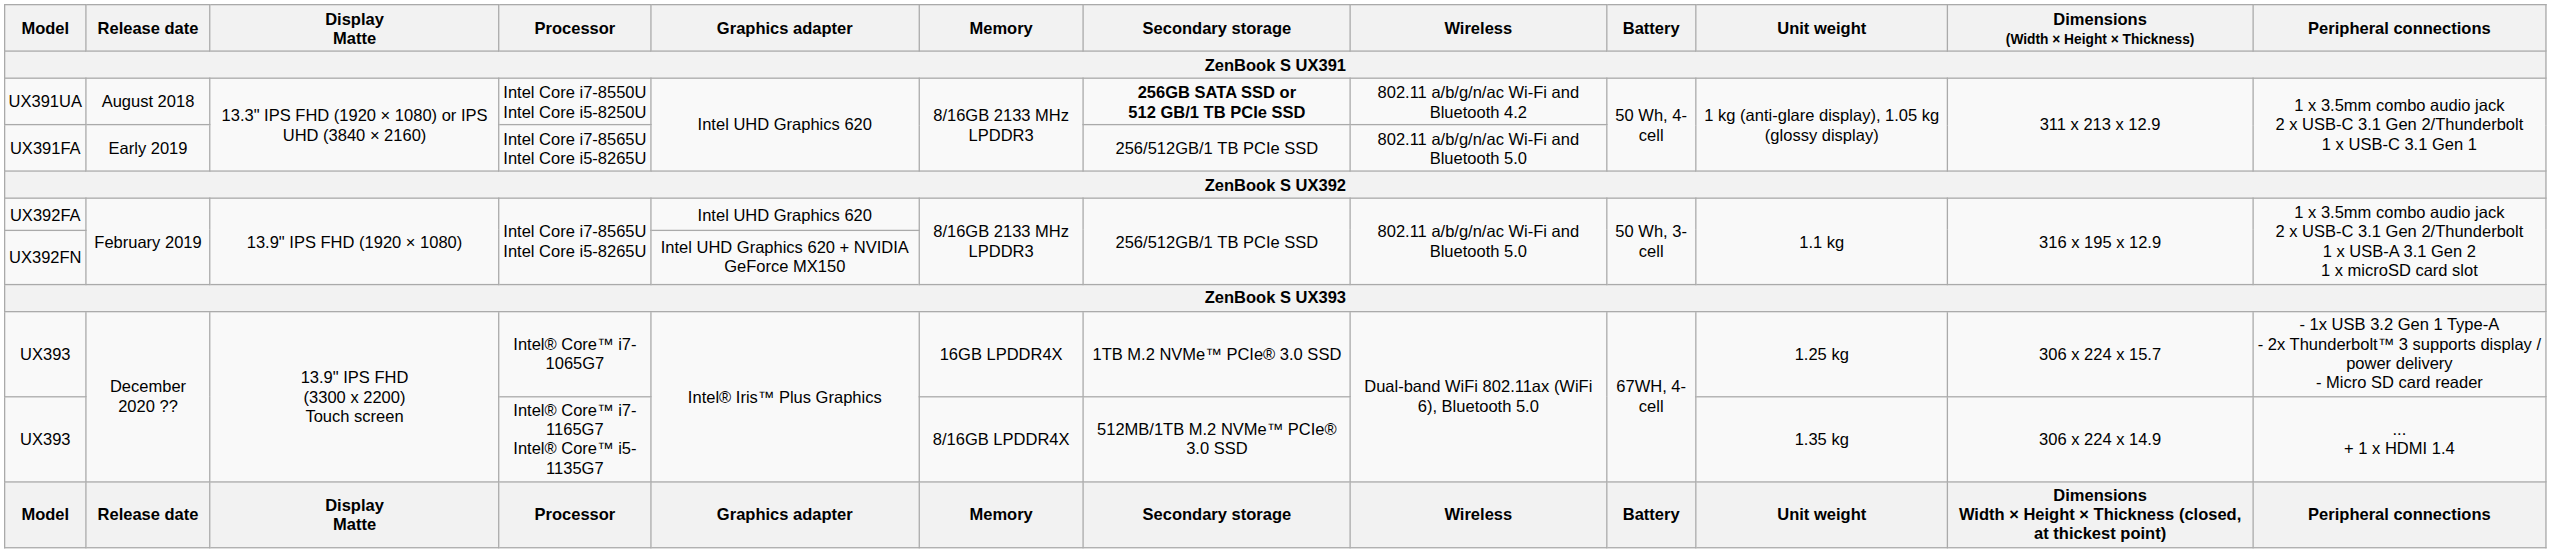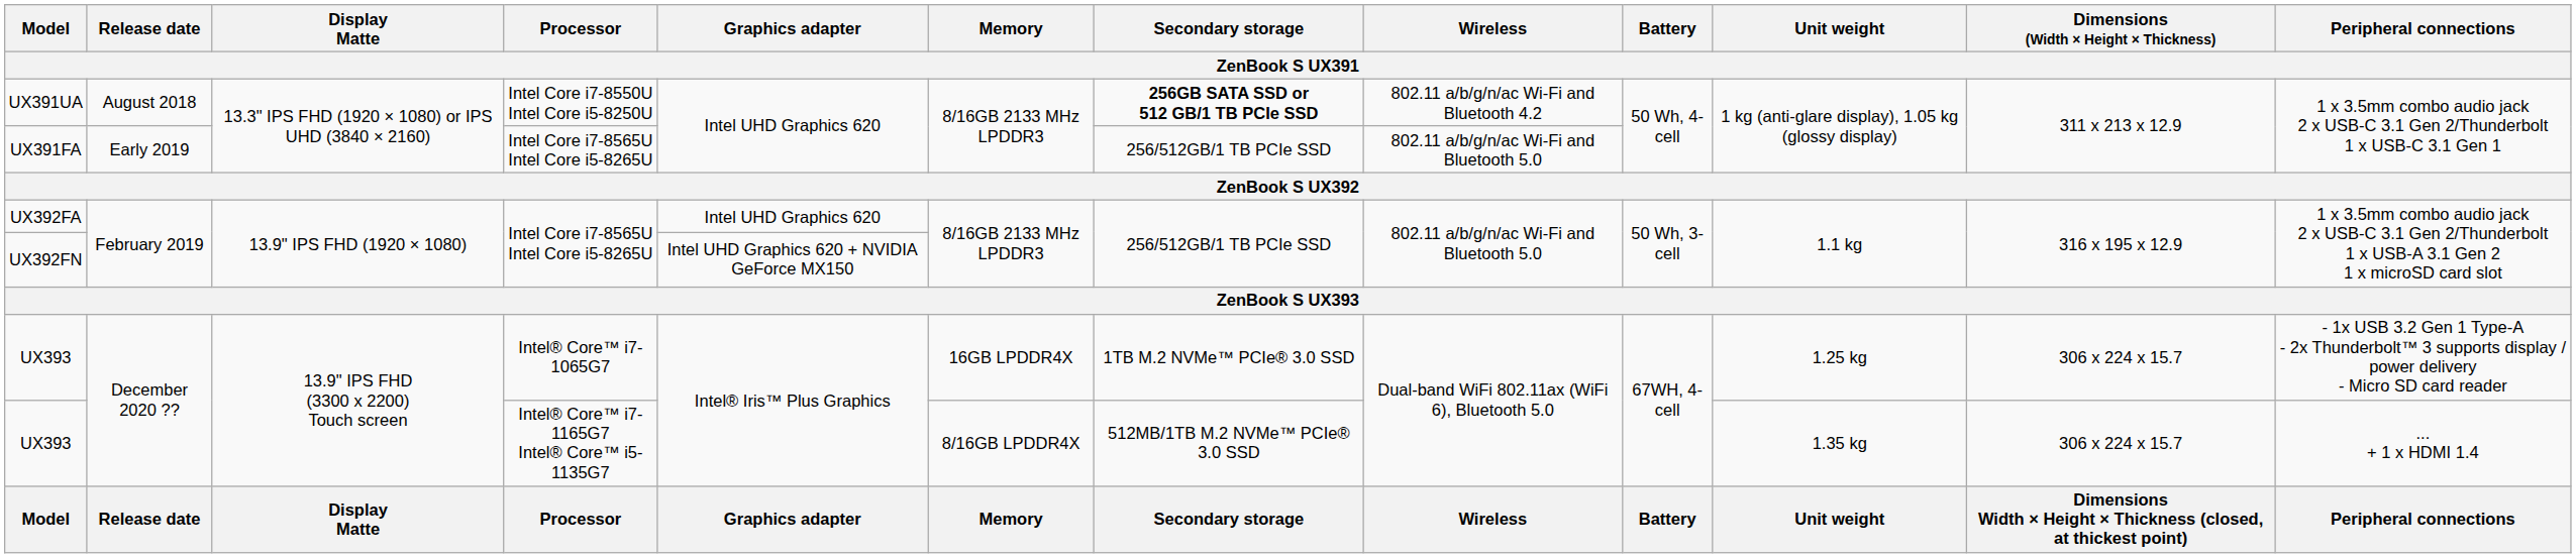UX393 / Intel® Core™ i7-1165G7 Intel® Core™ i5-1135G7 | Dimensions (Width × Height × Thickness): 306 x 224 x 14.9 -> 306 x 224 x 15.7
